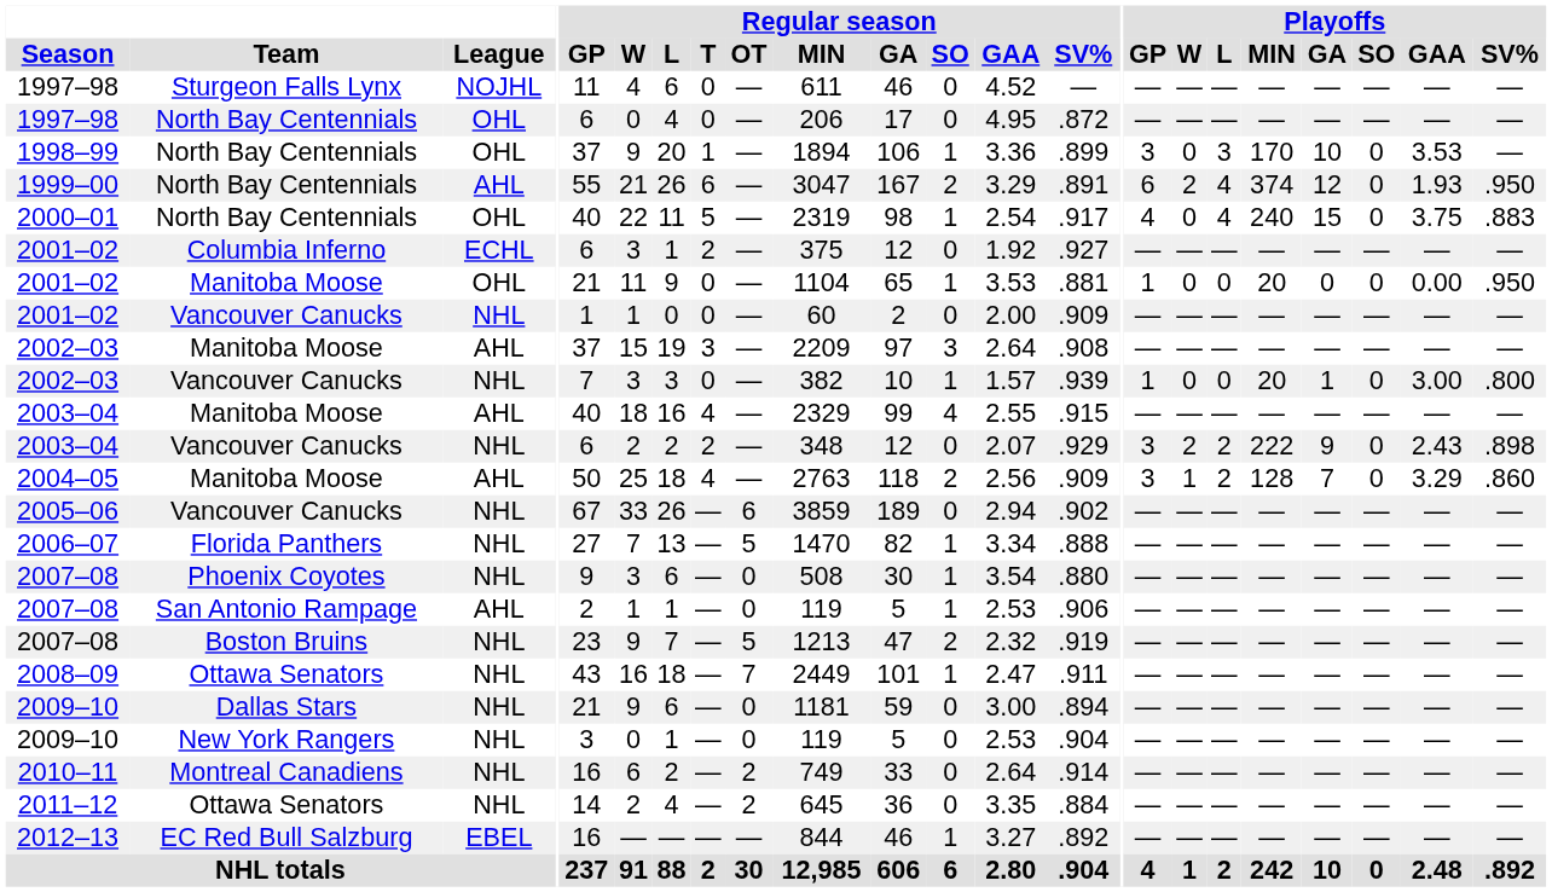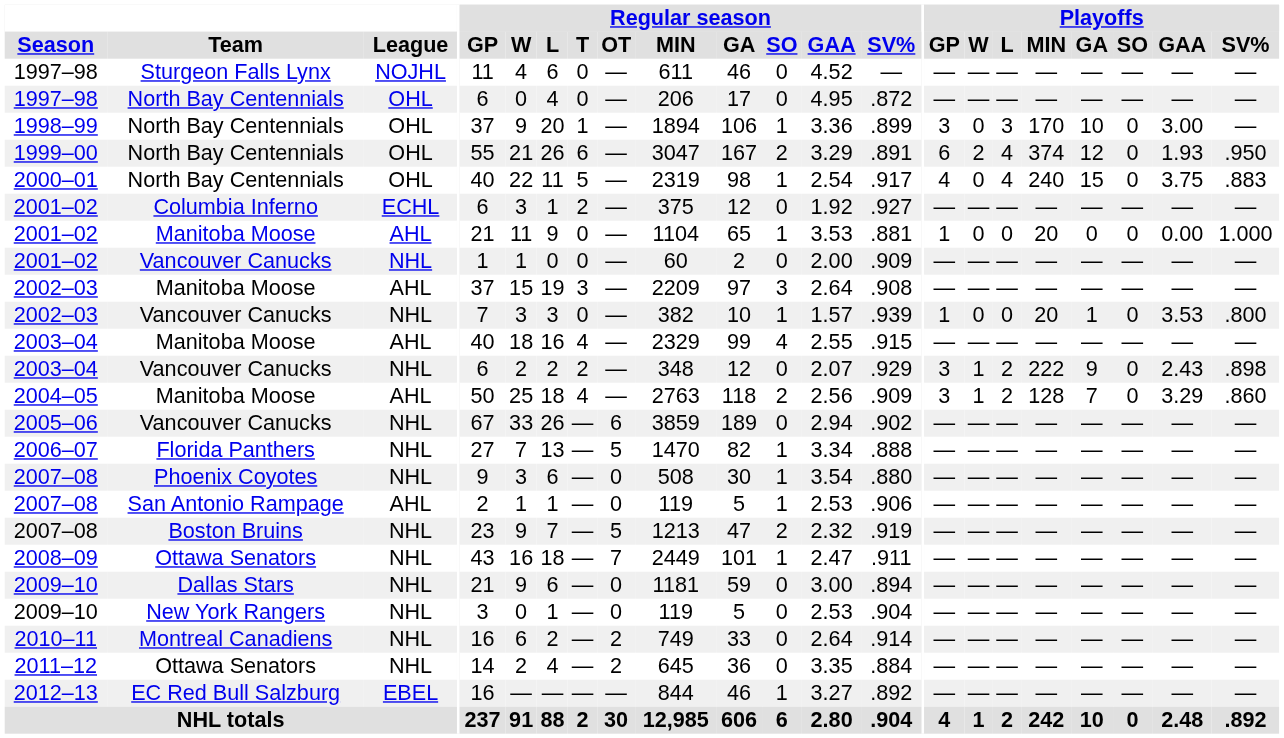1998–99 | Playoffs / GAA: 3.53 -> 3.00
1999–00 | League: AHL -> OHL
2001–02 / Manitoba Moose | League: OHL -> AHL
2001–02 / Manitoba Moose | Playoffs / SV%: .950 -> 1.000
2002–03 / Vancouver Canucks | Playoffs / GAA: 3.00 -> 3.53
2003–04 / Vancouver Canucks | Playoffs / W: 2 -> 1
